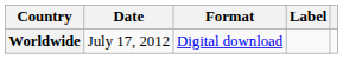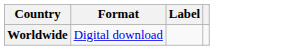- column: Date | July 17, 2012
